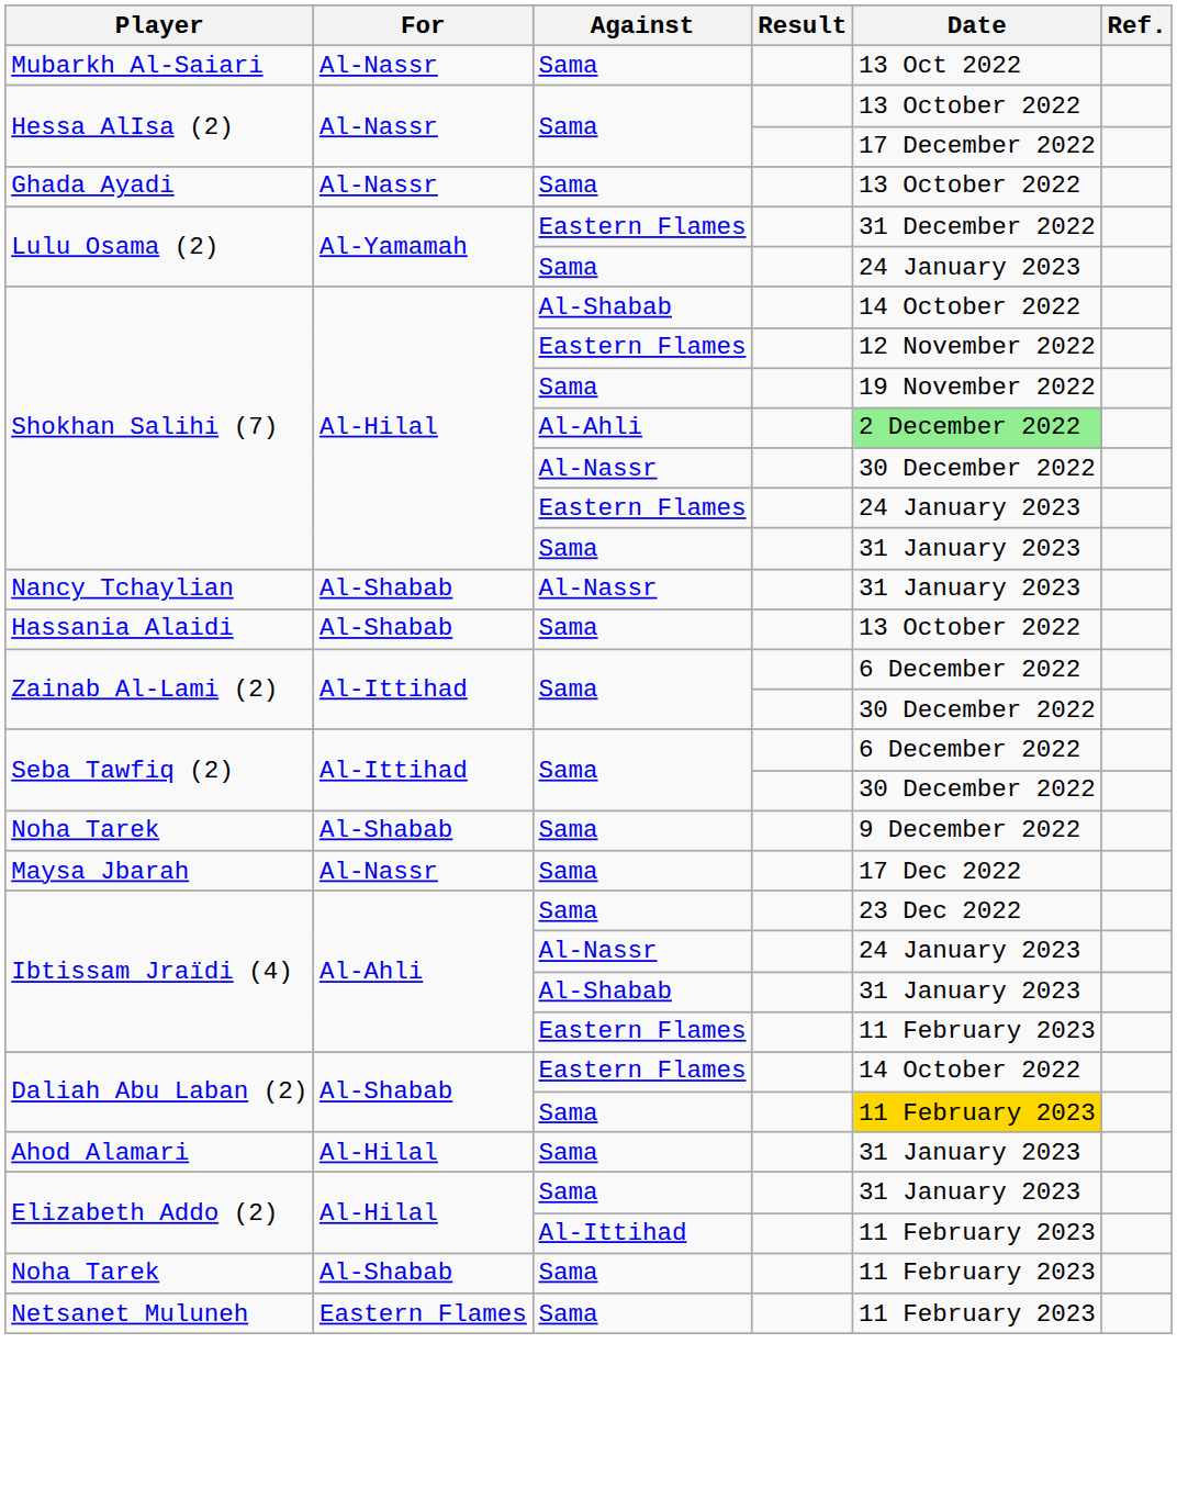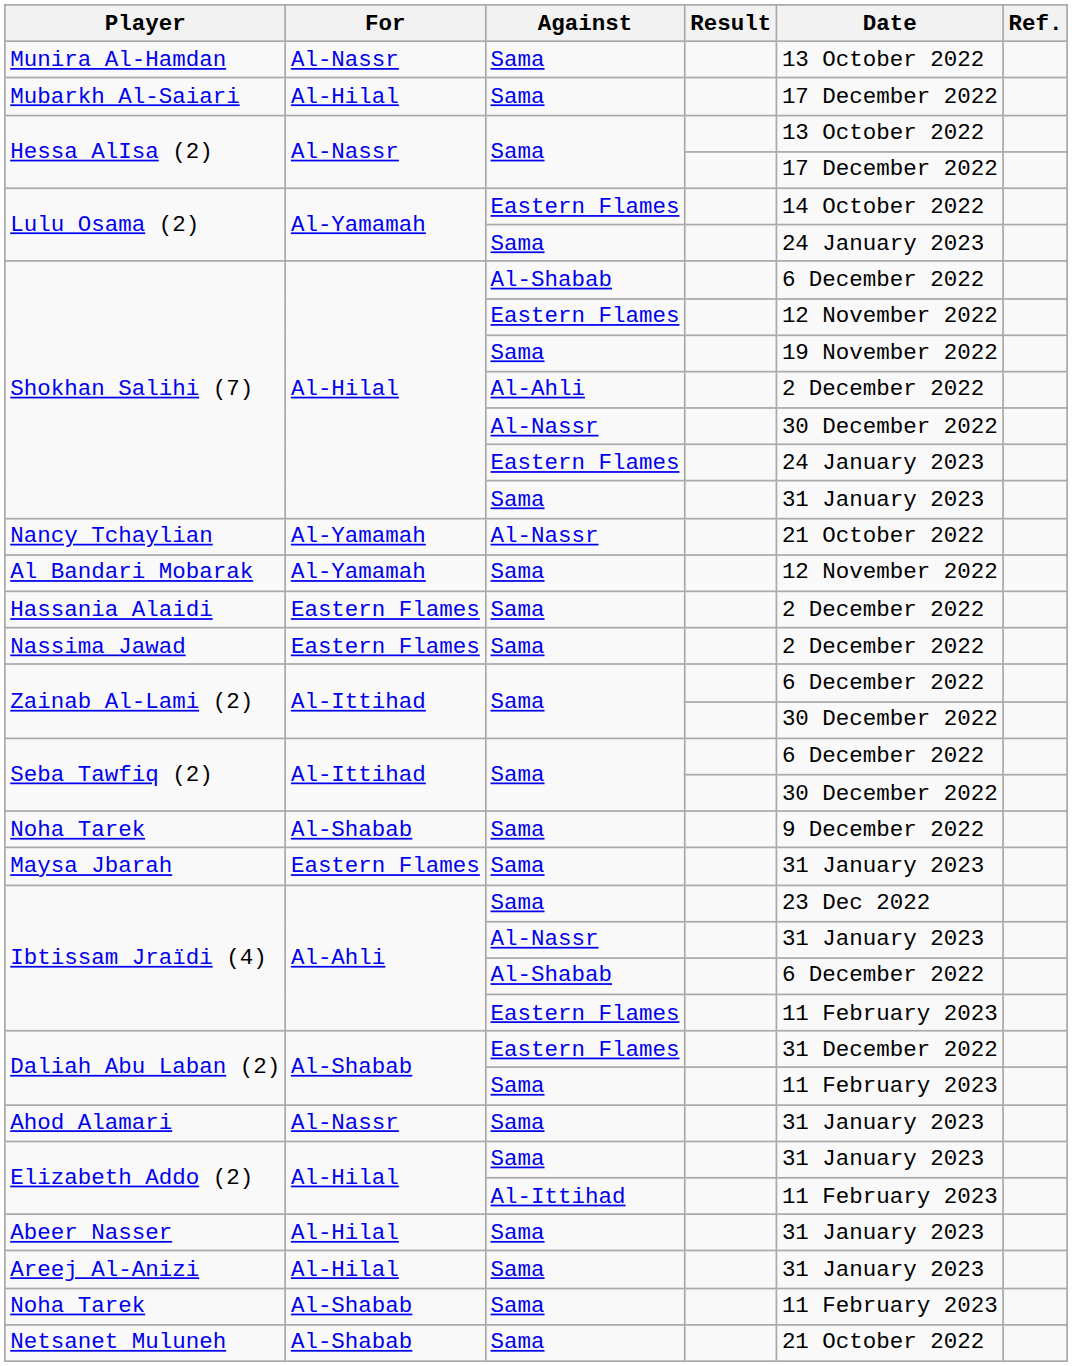+ row: Munira Al-Hamdan | Al-Nassr | Sama | 13 October 2022
Mubarkh Al-Saiari | For: Al-Nassr -> Al-Hilal
Mubarkh Al-Saiari | Date: 13 Oct 2022 -> 17 December 2022
- row: Ghada Ayadi | Al-Nassr | Sama | 13 October 2022
Lulu Osama (2) / Eastern Flames | Date: 31 December 2022 -> 14 October 2022
Shokhan Salihi (7) / Al-Shabab | Date: 14 October 2022 -> 6 December 2022
Shokhan Salihi (7) / Al-Ahli | Date: lightgreen background -> no background
Nancy Tchaylian | For: Al-Shabab -> Al-Yamamah
Nancy Tchaylian | Date: 31 January 2023 -> 21 October 2022
+ row: Al Bandari Mobarak | Al-Yamamah | Sama | 12 November 2022
Hassania Alaidi | For: Al-Shabab -> Eastern Flames
Hassania Alaidi | Date: 13 October 2022 -> 2 December 2022
+ row: Nassima Jawad | Eastern Flames | Sama | 2 December 2022
Maysa Jbarah | For: Al-Nassr -> Eastern Flames
Maysa Jbarah | Date: 17 Dec 2022 -> 31 January 2023
Ibtissam Jraïdi (4) / Al-Nassr | Date: 24 January 2023 -> 31 January 2023
Ibtissam Jraïdi (4) / Al-Shabab | Date: 31 January 2023 -> 6 December 2022
Daliah Abu Laban (2) / Eastern Flames | Date: 14 October 2022 -> 31 December 2022
Daliah Abu Laban (2) / Sama | Date: gold background -> no background
Ahod Alamari | For: Al-Hilal -> Al-Nassr
+ row: Abeer Nasser | Al-Hilal | Sama | 31 January 2023
+ row: Areej Al-Anizi | Al-Hilal | Sama | 31 January 2023
Netsanet Muluneh | For: Eastern Flames -> Al-Shabab
Netsanet Muluneh | Date: 11 February 2023 -> 21 October 2022
